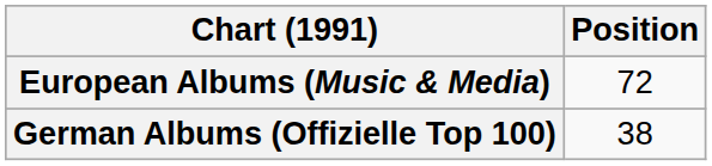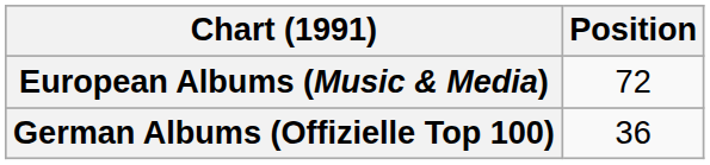German Albums (Offizielle Top 100) | Position: 38 -> 36
